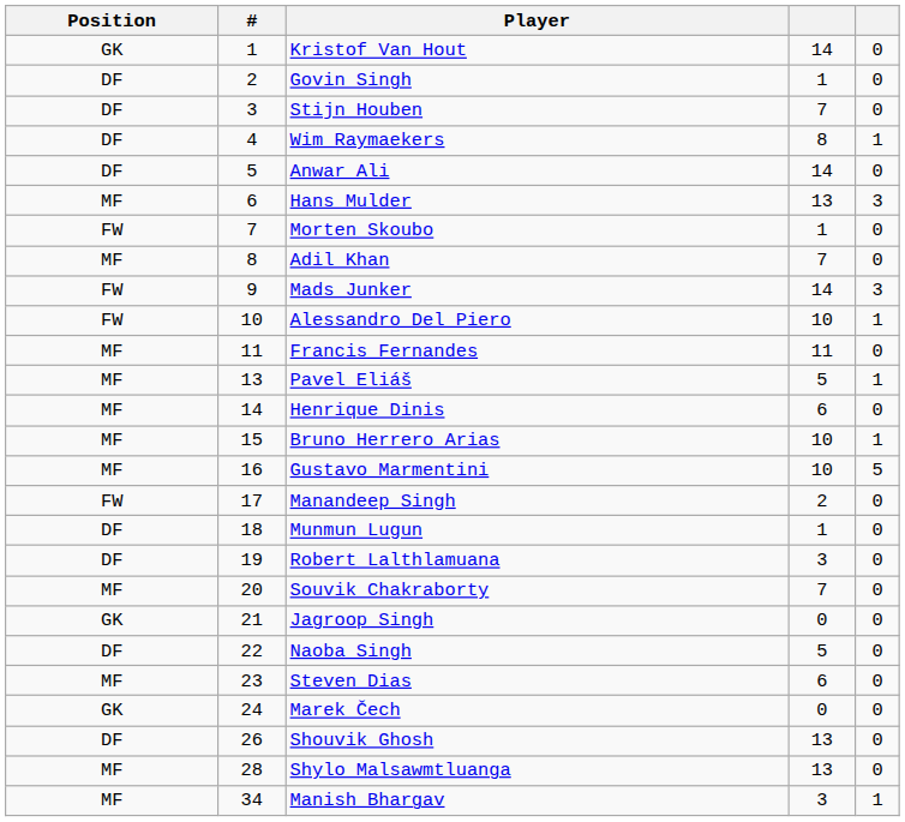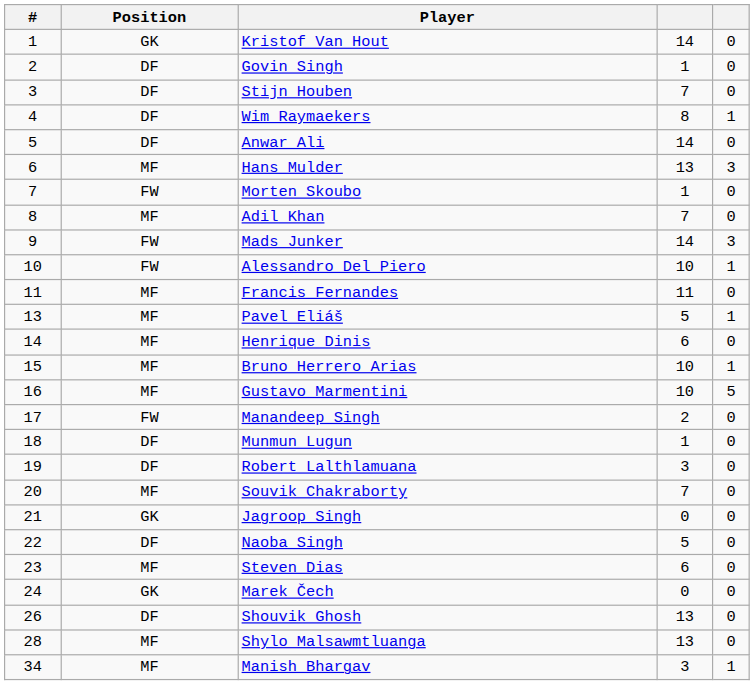columns swapped: # <-> Position
